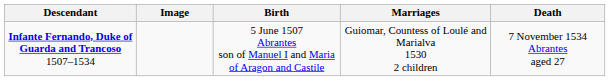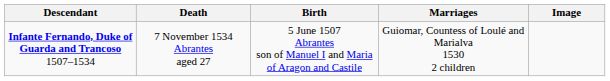columns swapped: Image <-> Death
